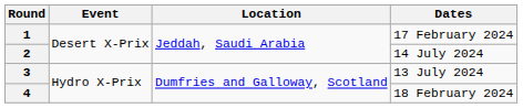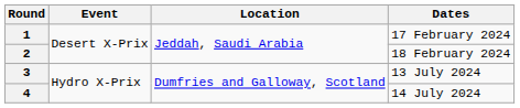2 | Dates: 14 July 2024 -> 18 February 2024
4 | Dates: 18 February 2024 -> 14 July 2024
